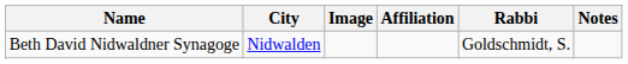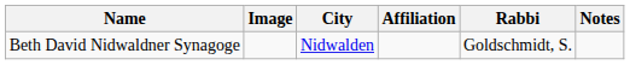columns swapped: Image <-> City
